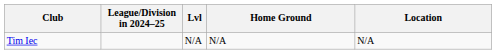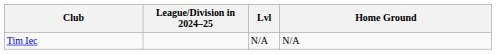- column: Location | N/A
